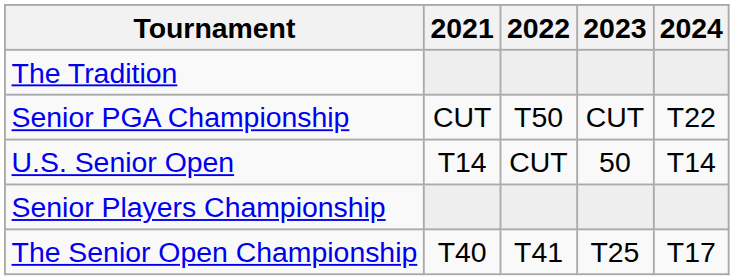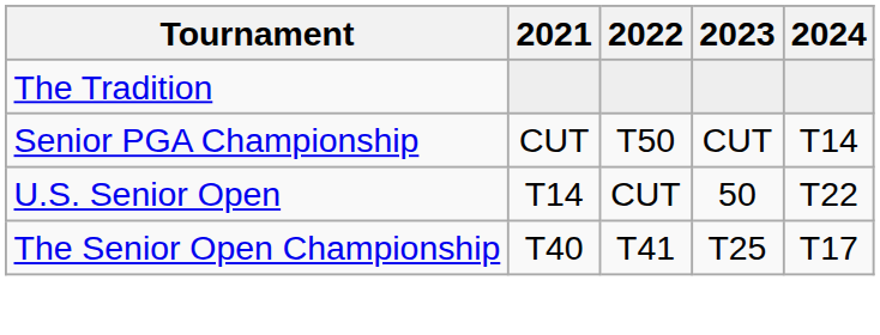Senior PGA Championship | 2024: T22 -> T14
U.S. Senior Open | 2024: T14 -> T22
- row: Senior Players Championship
